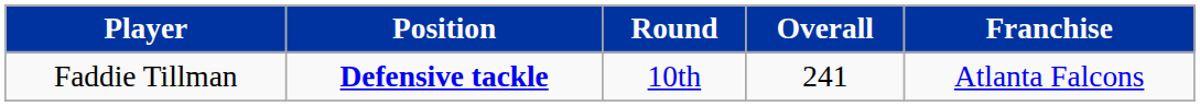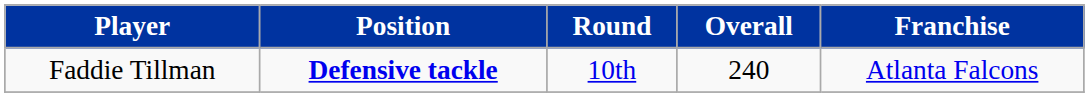Faddie Tillman | Overall: 241 -> 240
